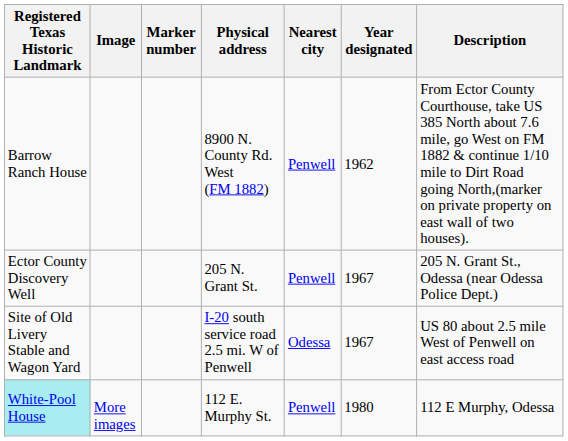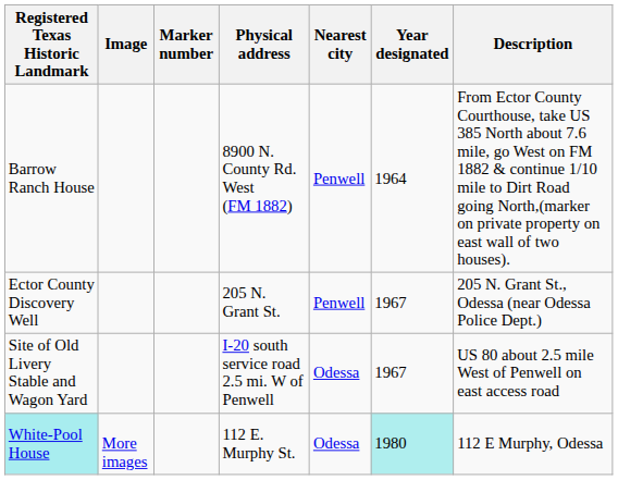Barrow Ranch House | Year designated: 1962 -> 1964
White-Pool House | Nearest city: Penwell -> Odessa
White-Pool House | Year designated: no background -> paleturquoise background
